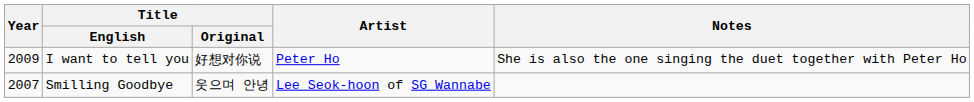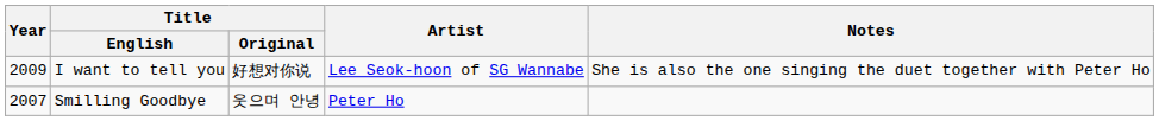I want to tell you | Artist: Peter Ho -> Lee Seok-hoon of SG Wannabe
Smilling Goodbye | Artist: Lee Seok-hoon of SG Wannabe -> Peter Ho
